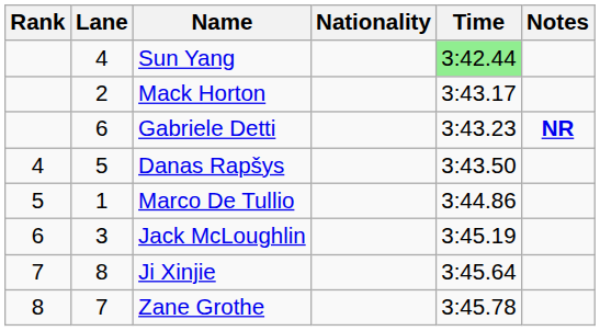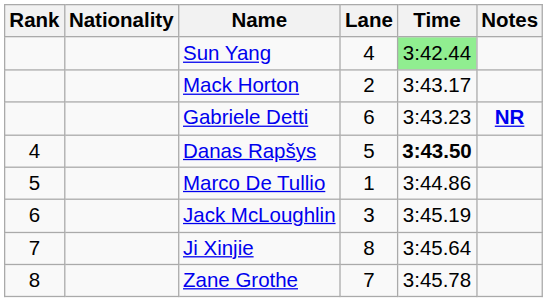columns swapped: Lane <-> Nationality
Danas Rapšys | Time: normal -> bold
